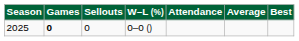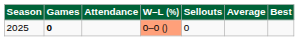columns swapped: Sellouts <-> Attendance
2025 | W–L (%): no background -> lightsalmon background
